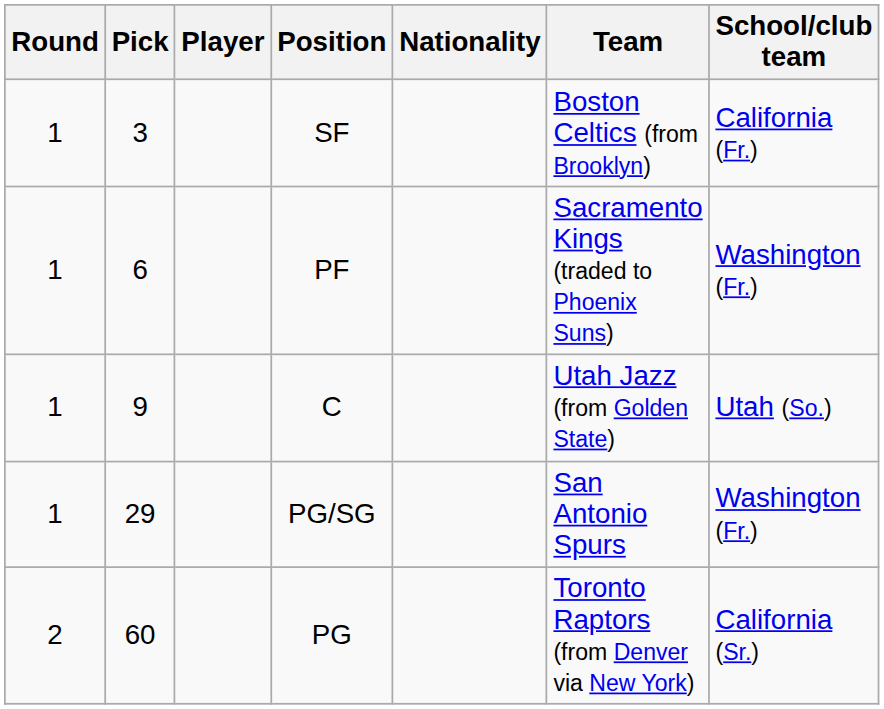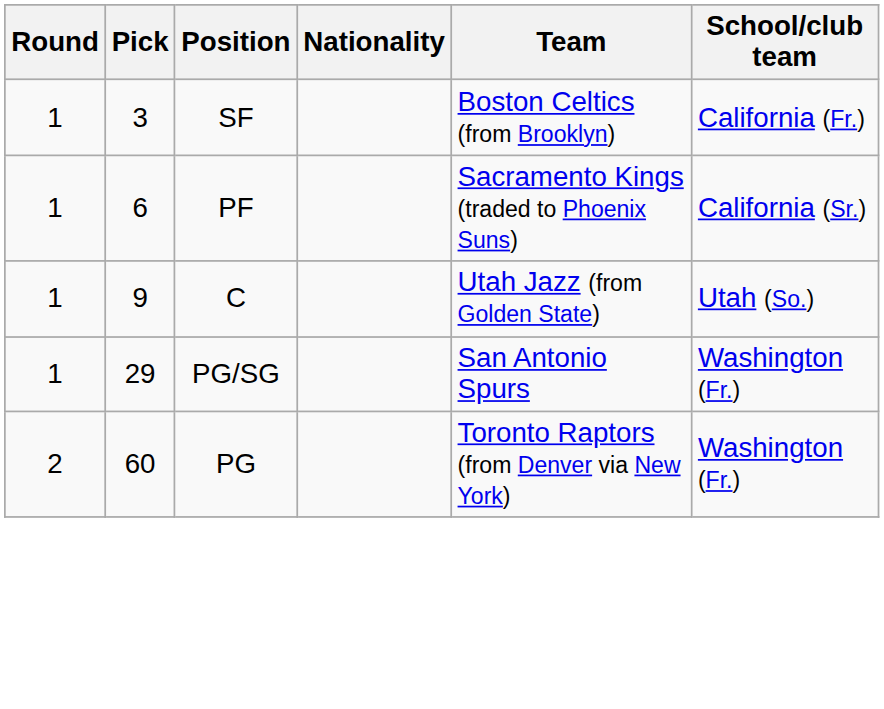- column: Player
PF | School/club team: Washington (Fr.) -> California (Sr.)
PG | School/club team: California (Sr.) -> Washington (Fr.)
